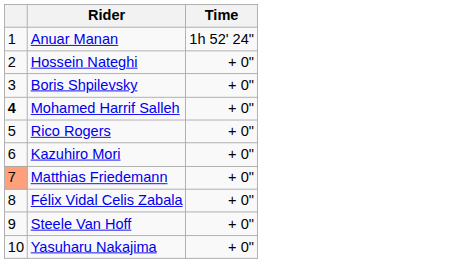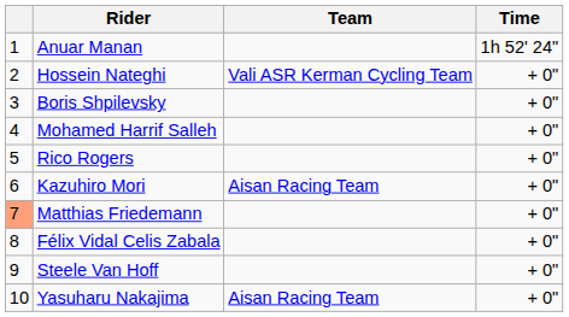+ column: Team | Vali ASR Kerman Cycling Team | Aisan Racing Team | Aisan Racing Team
Mohamed Harrif Salleh | column 1: bold -> normal
